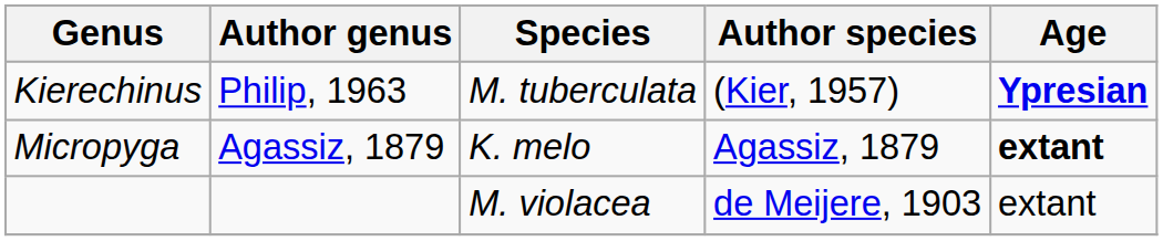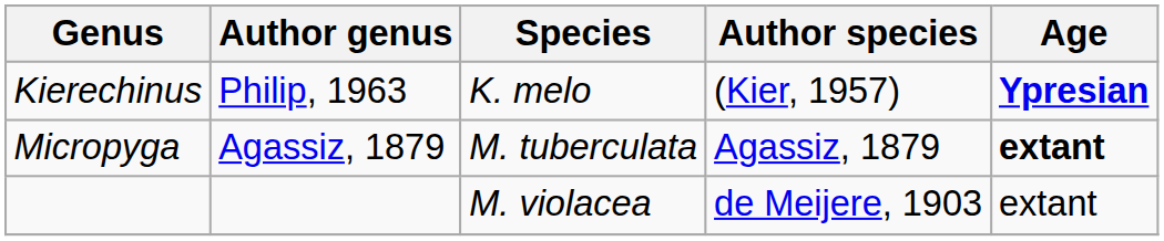Kierechinus | Species: M. tuberculata -> K. melo
Micropyga | Species: K. melo -> M. tuberculata
